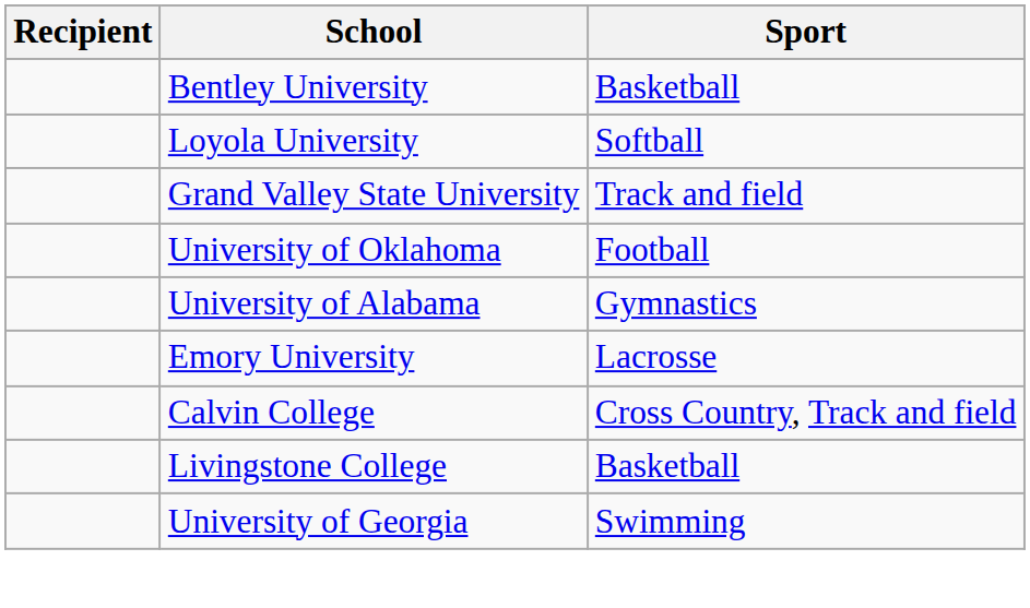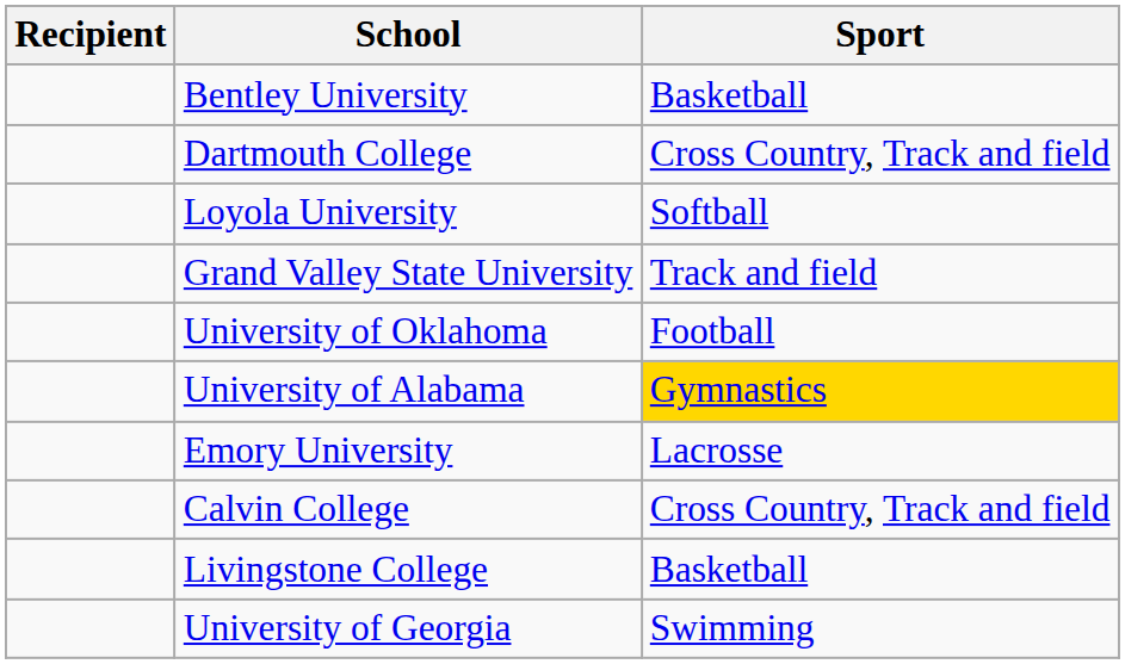+ row: Dartmouth College | Cross Country, Track and field
University of Alabama | Sport: no background -> gold background
